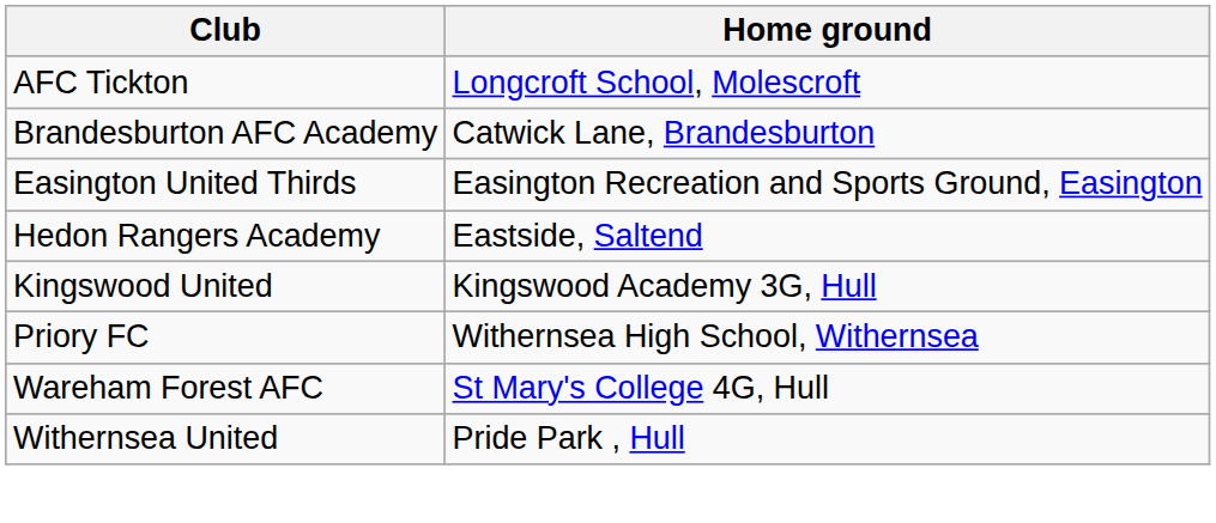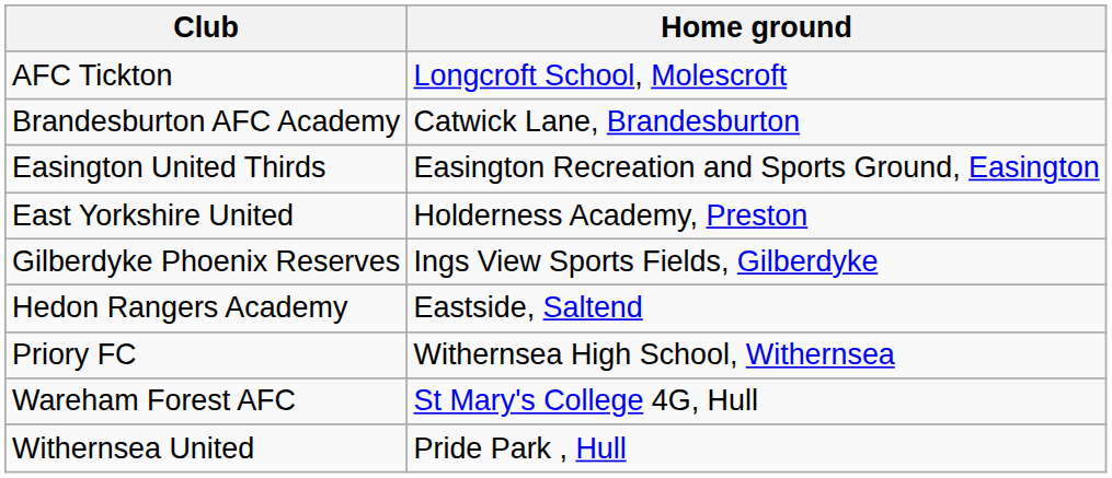+ row: East Yorkshire United | Holderness Academy, Preston
+ row: Gilberdyke Phoenix Reserves | Ings View Sports Fields, Gilberdyke
- row: Kingswood United | Kingswood Academy 3G, Hull
